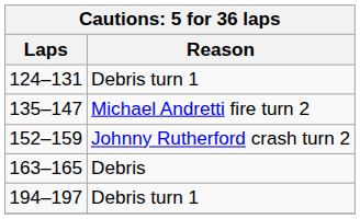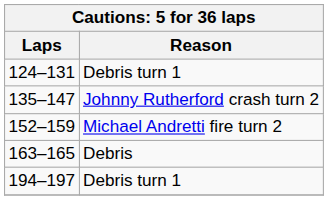135–147 | Reason: Michael Andretti fire turn 2 -> Johnny Rutherford crash turn 2
152–159 | Reason: Johnny Rutherford crash turn 2 -> Michael Andretti fire turn 2
